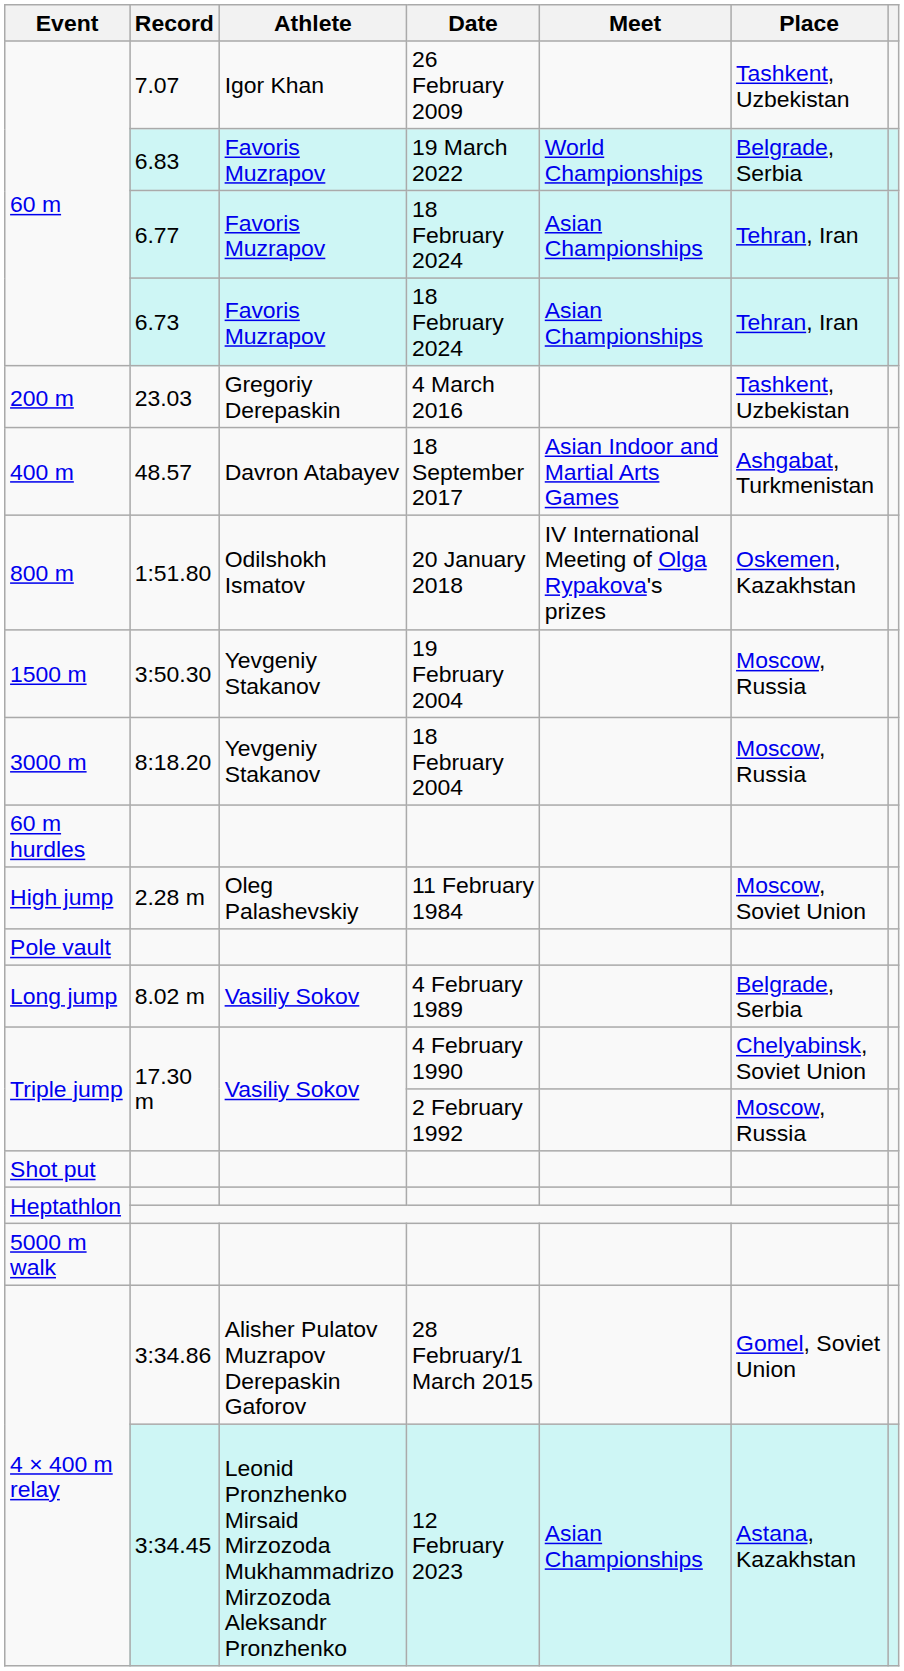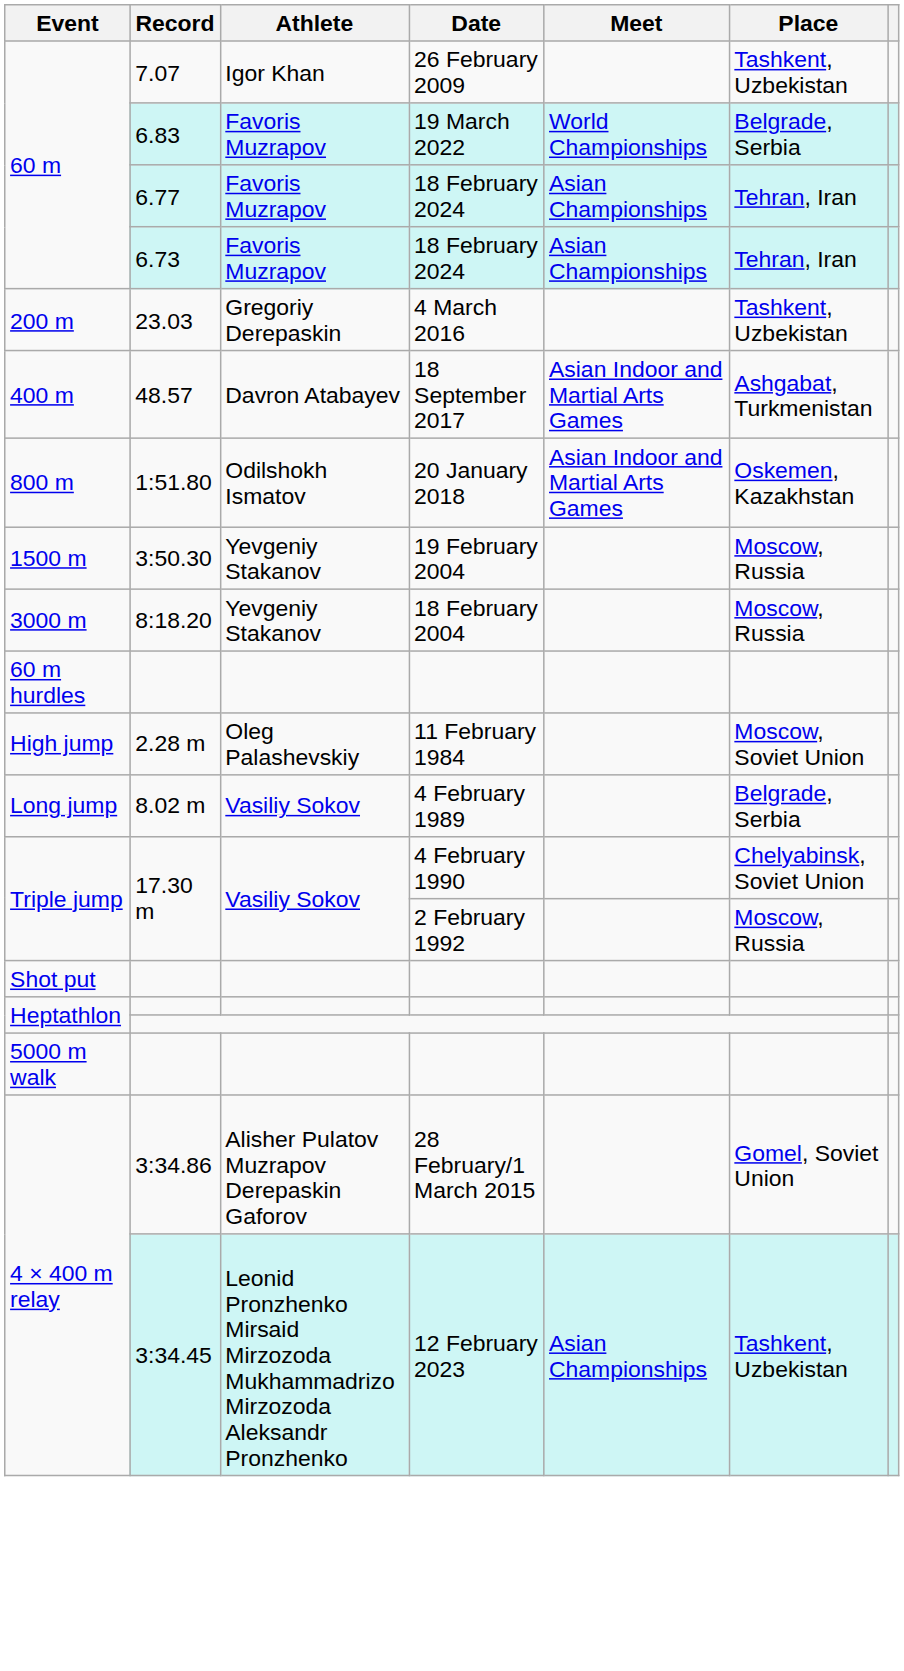800 m | Meet: IV International Meeting of Olga Rypakova's prizes -> Asian Indoor and Martial Arts Games
- row: Pole vault
4 × 400 m relay / 3:34.45 | Place: Astana, Kazakhstan -> Tashkent, Uzbekistan
